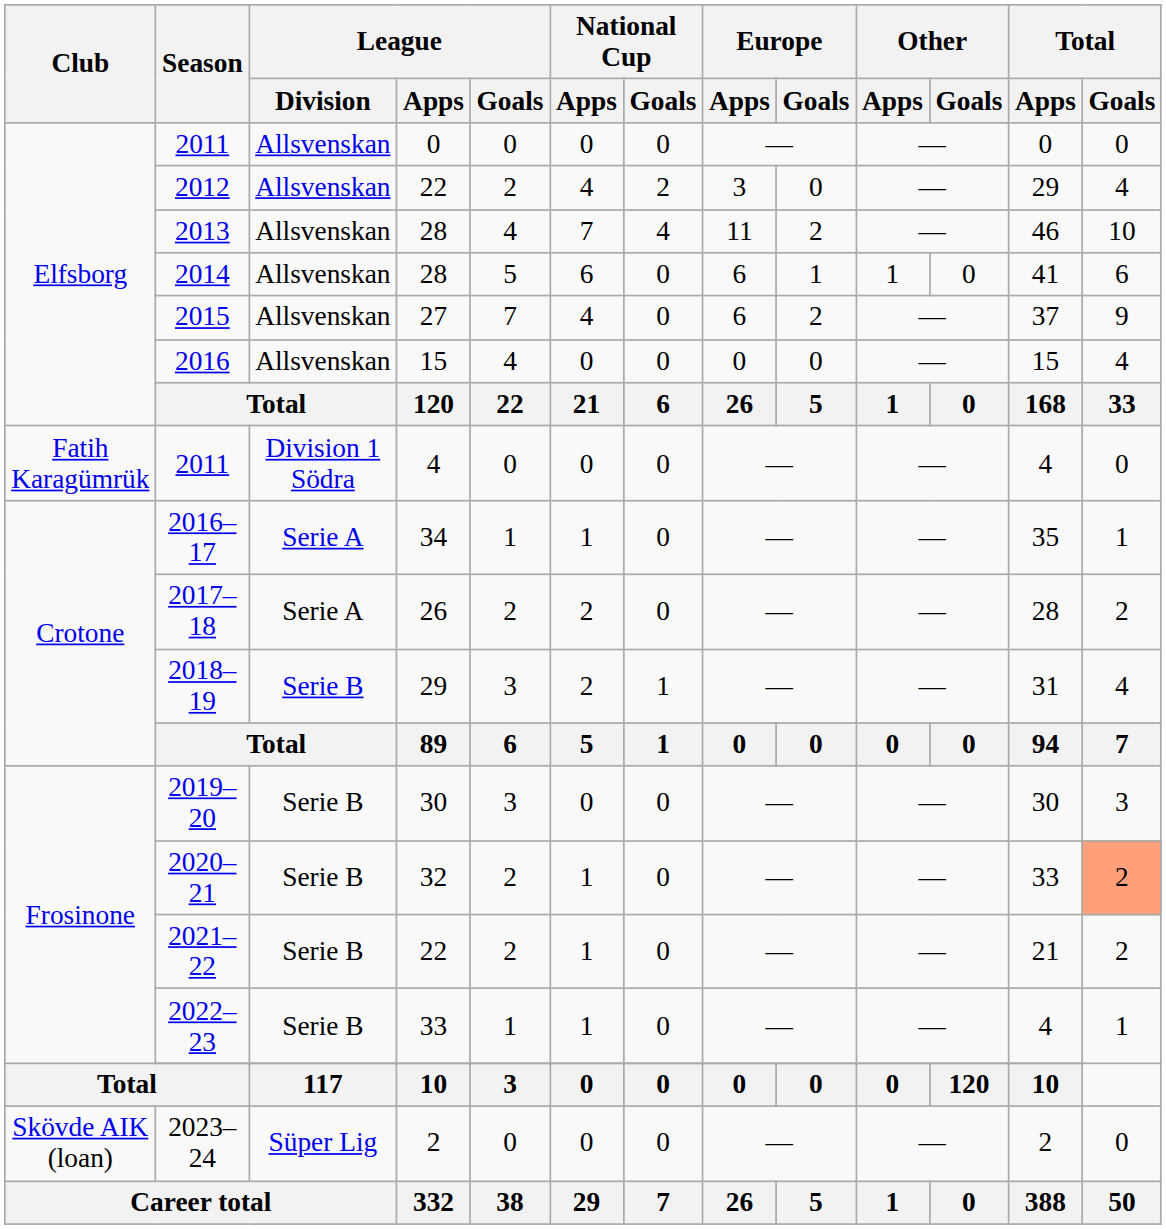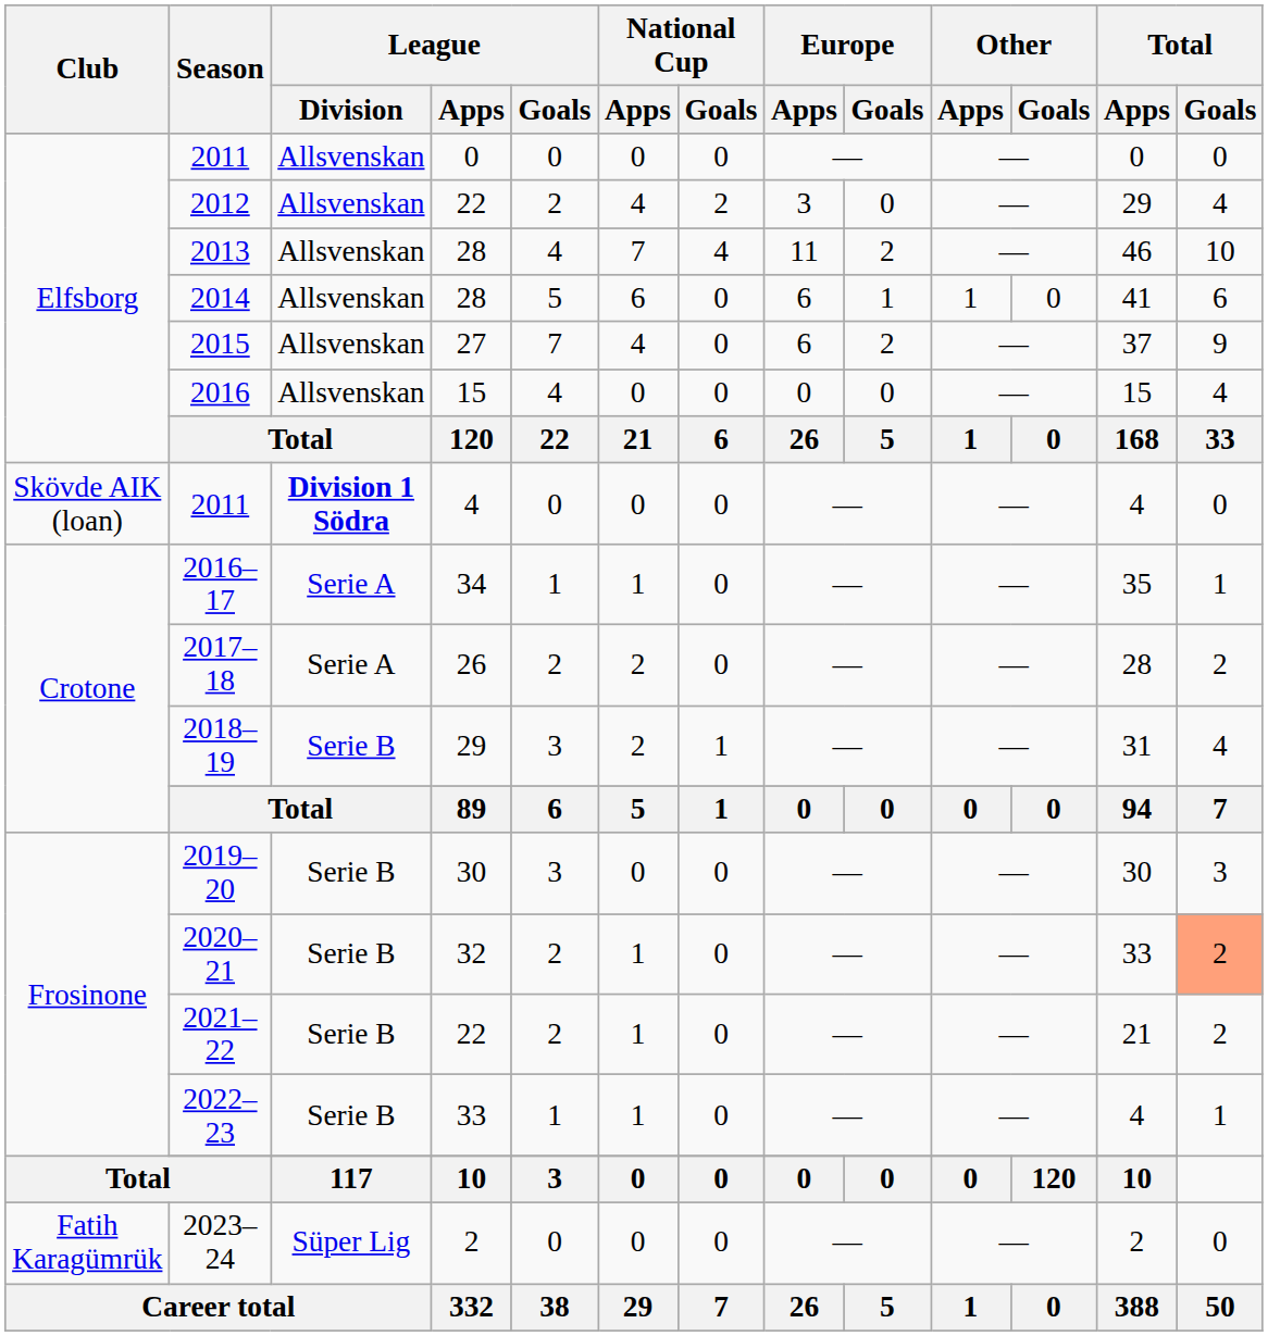2011 / 4 | Club: Fatih Karagümrük -> Skövde AIK (loan)
2011 / 4 | League / Division: normal -> bold
2023–24 | Club: Skövde AIK (loan) -> Fatih Karagümrük
